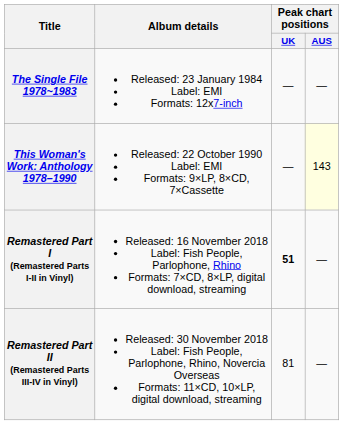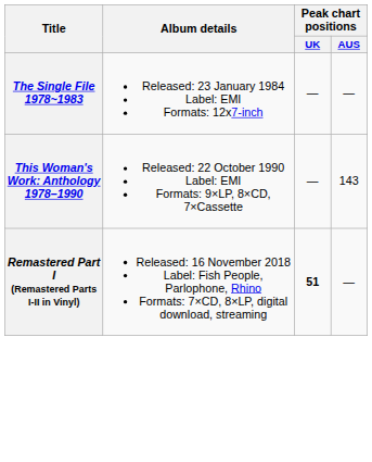This Woman's Work: Anthology 1978–1990 | Peak chart positions / AUS: lightyellow background -> no background
- row: Remastered Part II (Remastered Parts III-IV in Vinyl) | Released: 30 November 2018 Label: Fish People, Parlophone, Rhino, Novercia Overseas Formats: 11×CD, 10×LP, digital download, streaming | 81 | —
